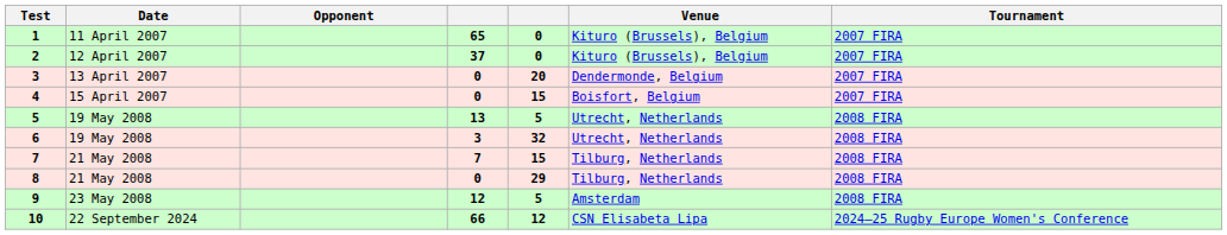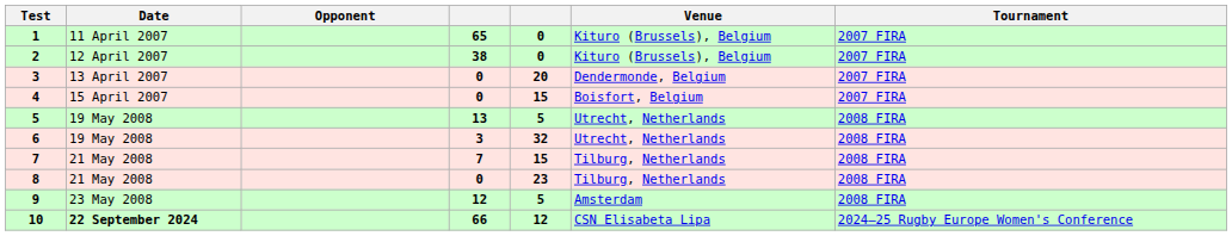2 | column 4: 37 -> 38
8 | column 5: 29 -> 23
10 | Date: normal -> bold
